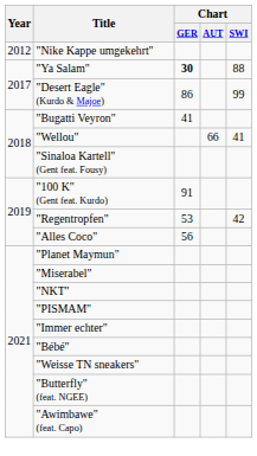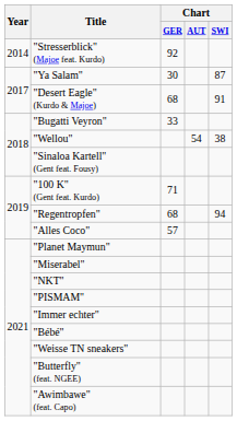- row: 2012 | "Nike Kappe umgekehrt"
+ row: 2014 | "Stresserblick" (Majoe feat. Kurdo) | 92
"Ya Salam" | Chart / GER: bold -> normal
"Ya Salam" | Chart / SWI: 88 -> 87
"Desert Eagle" (Kurdo & Majoe) | Chart / GER: 86 -> 68
"Desert Eagle" (Kurdo & Majoe) | Chart / SWI: 99 -> 91
"Bugatti Veyron" | Chart / GER: 41 -> 33
"Wellou" | Chart / AUT: 66 -> 54
"Wellou" | Chart / SWI: 41 -> 38
"100 K" (Gent feat. Kurdo) | Chart / GER: 91 -> 71
"Regentropfen" | Chart / GER: 53 -> 68
"Regentropfen" | Chart / SWI: 42 -> 94
"Alles Coco" | Chart / GER: 56 -> 57
